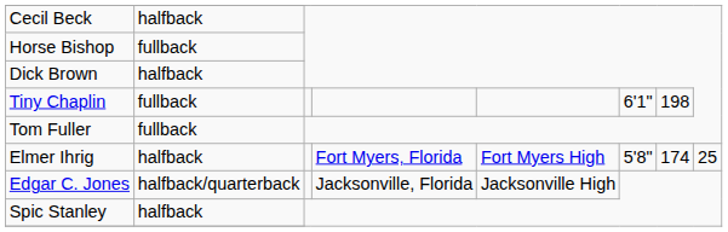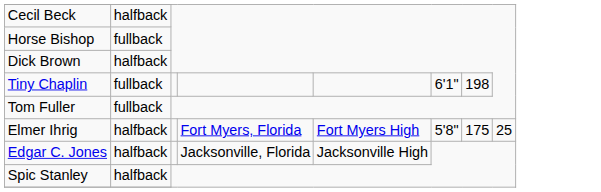Elmer Ihrig | column 7: 174 -> 175
Edgar C. Jones | column 2: halfback/quarterback -> halfback
